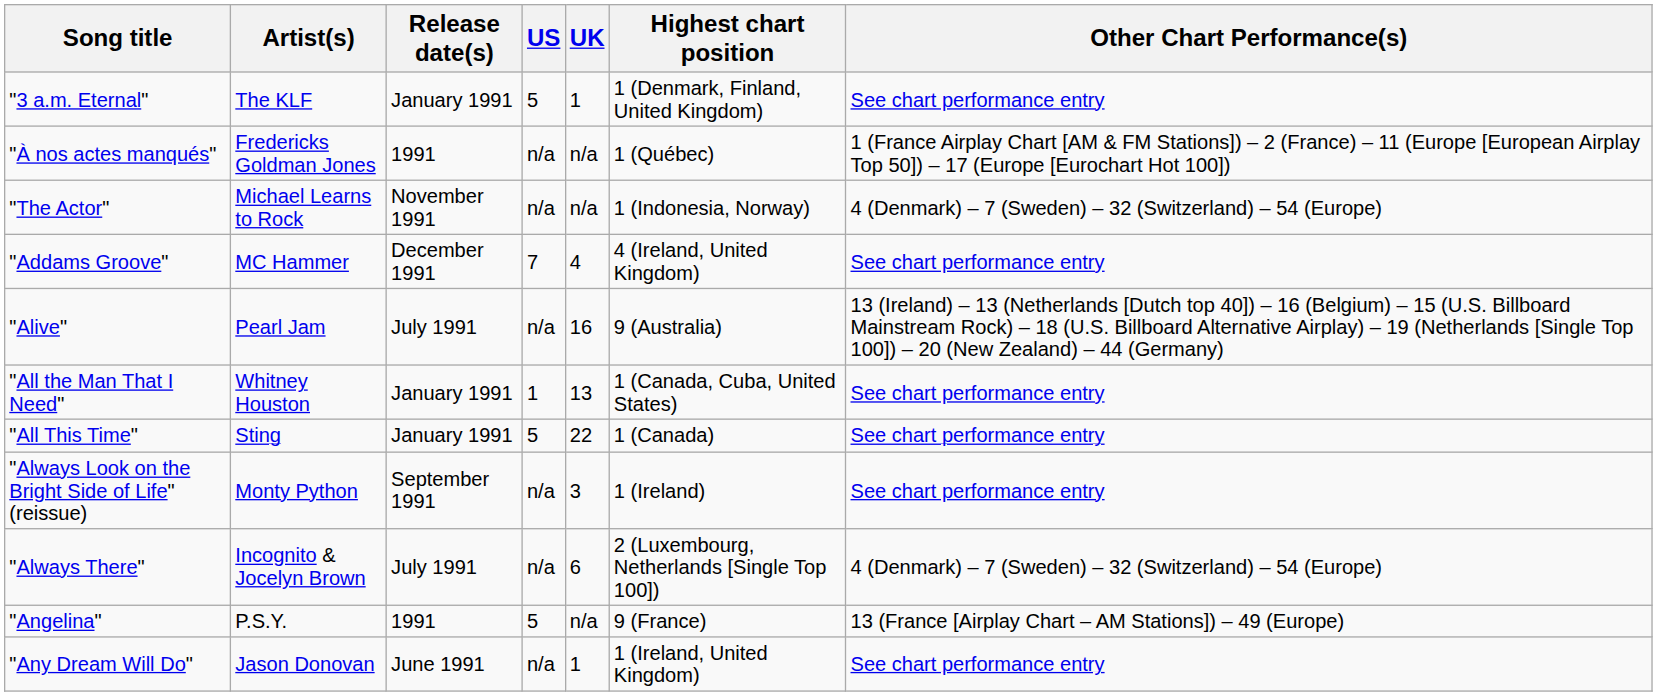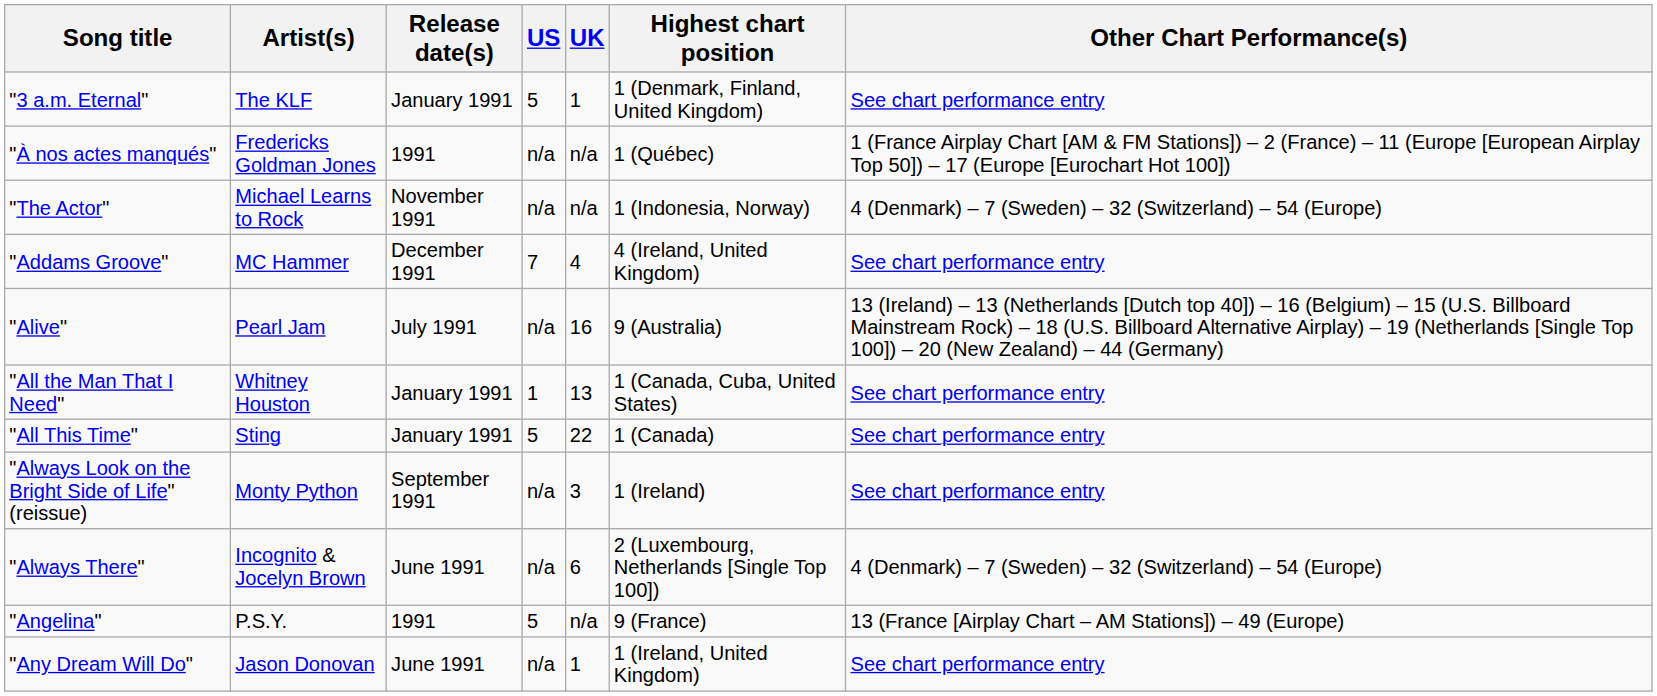"Always There" | Release date(s): July 1991 -> June 1991
